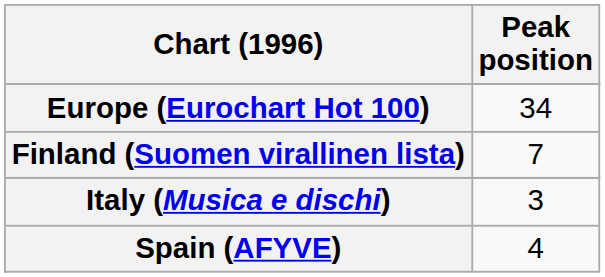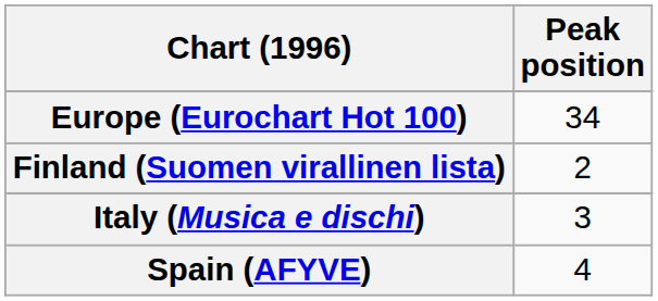Finland (Suomen virallinen lista) | Peak position: 7 -> 2
